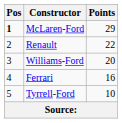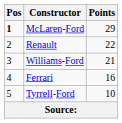Williams-Ford | Points: 20 -> 21
